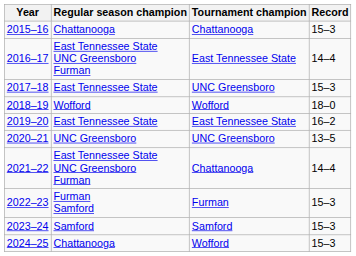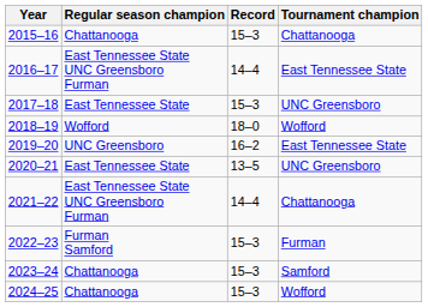columns swapped: Record <-> Tournament champion
2019–20 | Regular season champion: East Tennessee State -> UNC Greensboro
2020–21 | Regular season champion: UNC Greensboro -> East Tennessee State
2023–24 | Regular season champion: Samford -> Chattanooga
